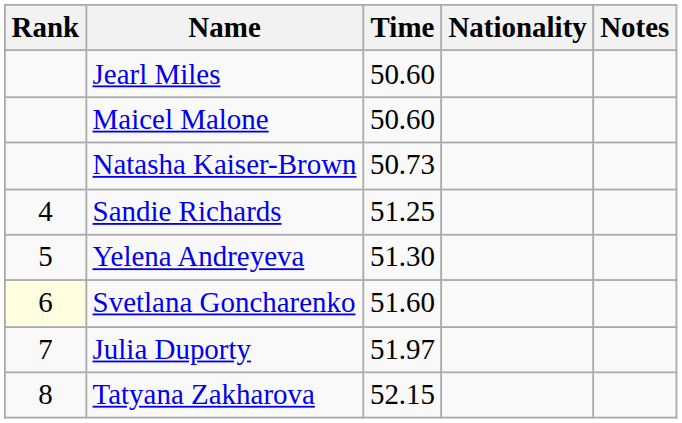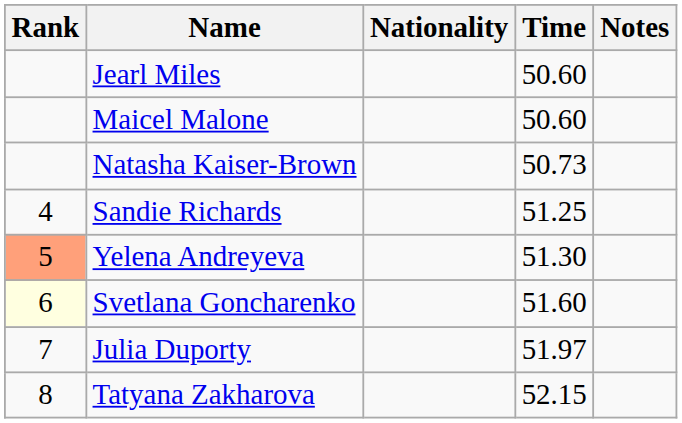columns swapped: Nationality <-> Time
Yelena Andreyeva | Rank: no background -> lightsalmon background
